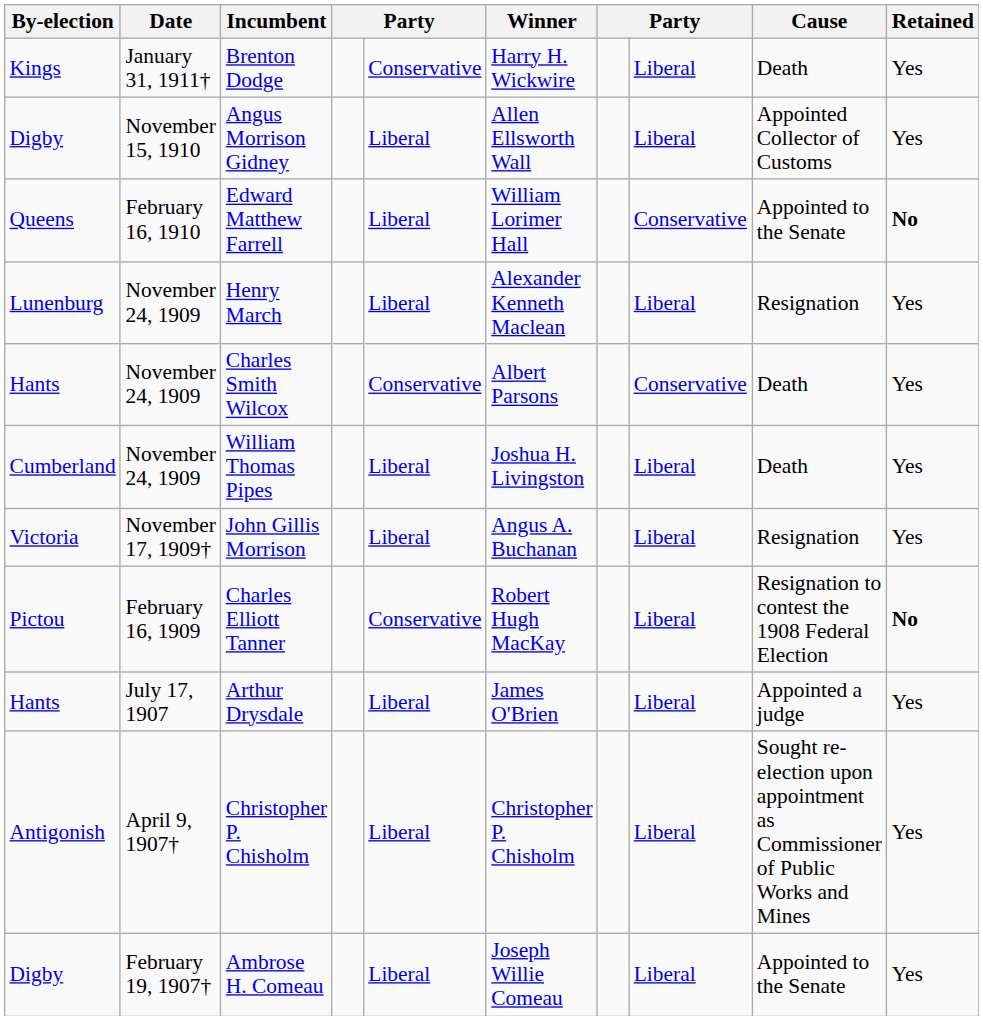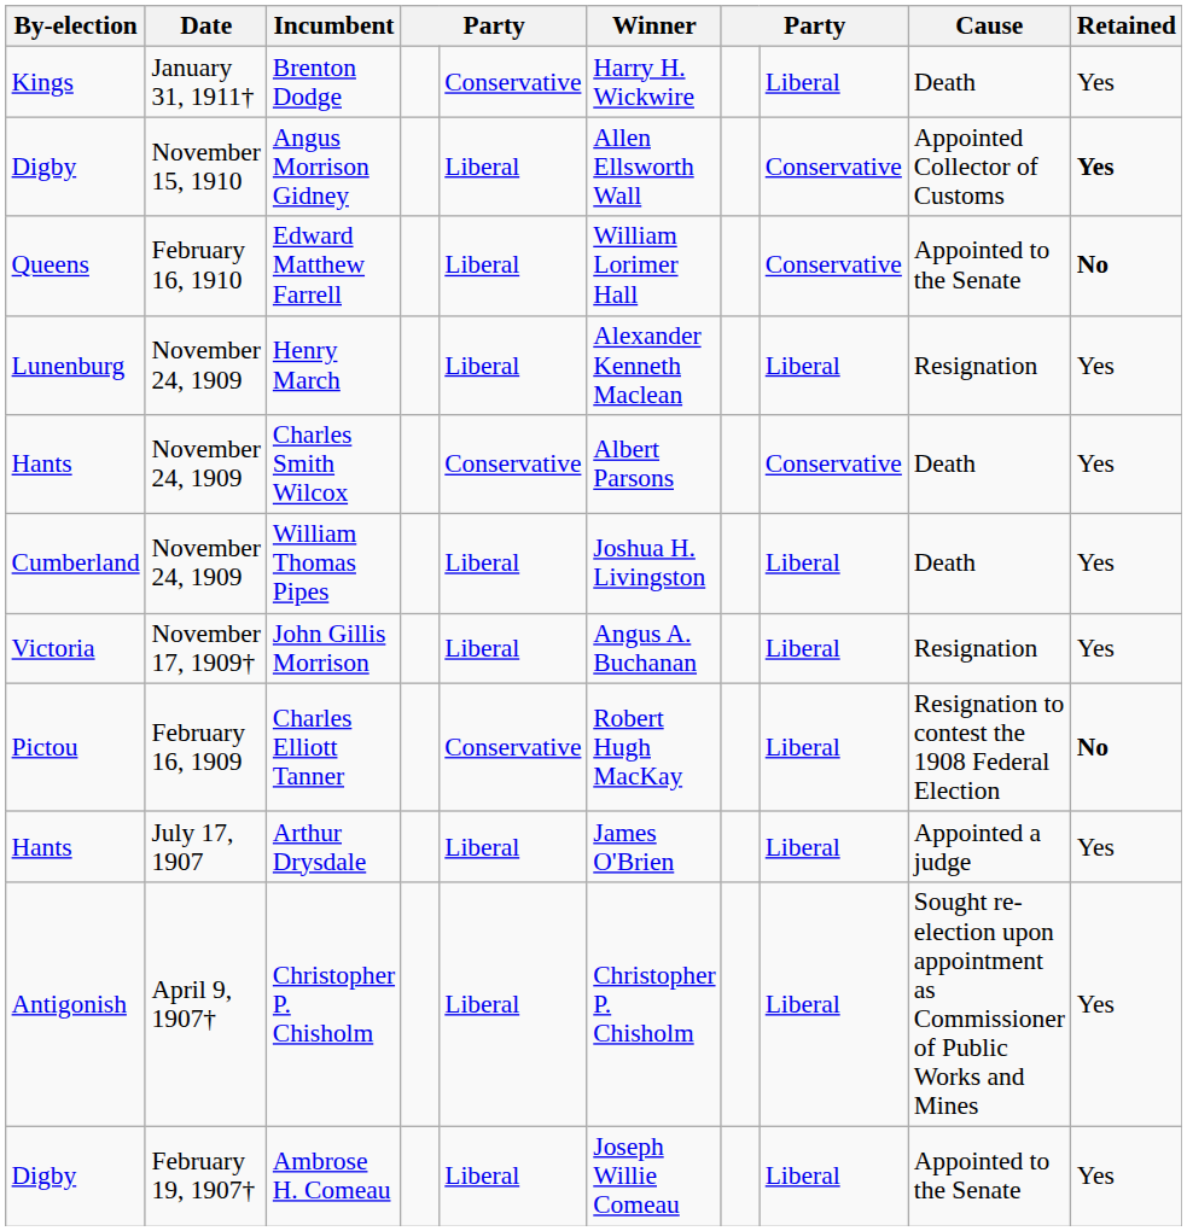Angus Morrison Gidney | column 8: Liberal -> Conservative
Angus Morrison Gidney | Retained: normal -> bold
